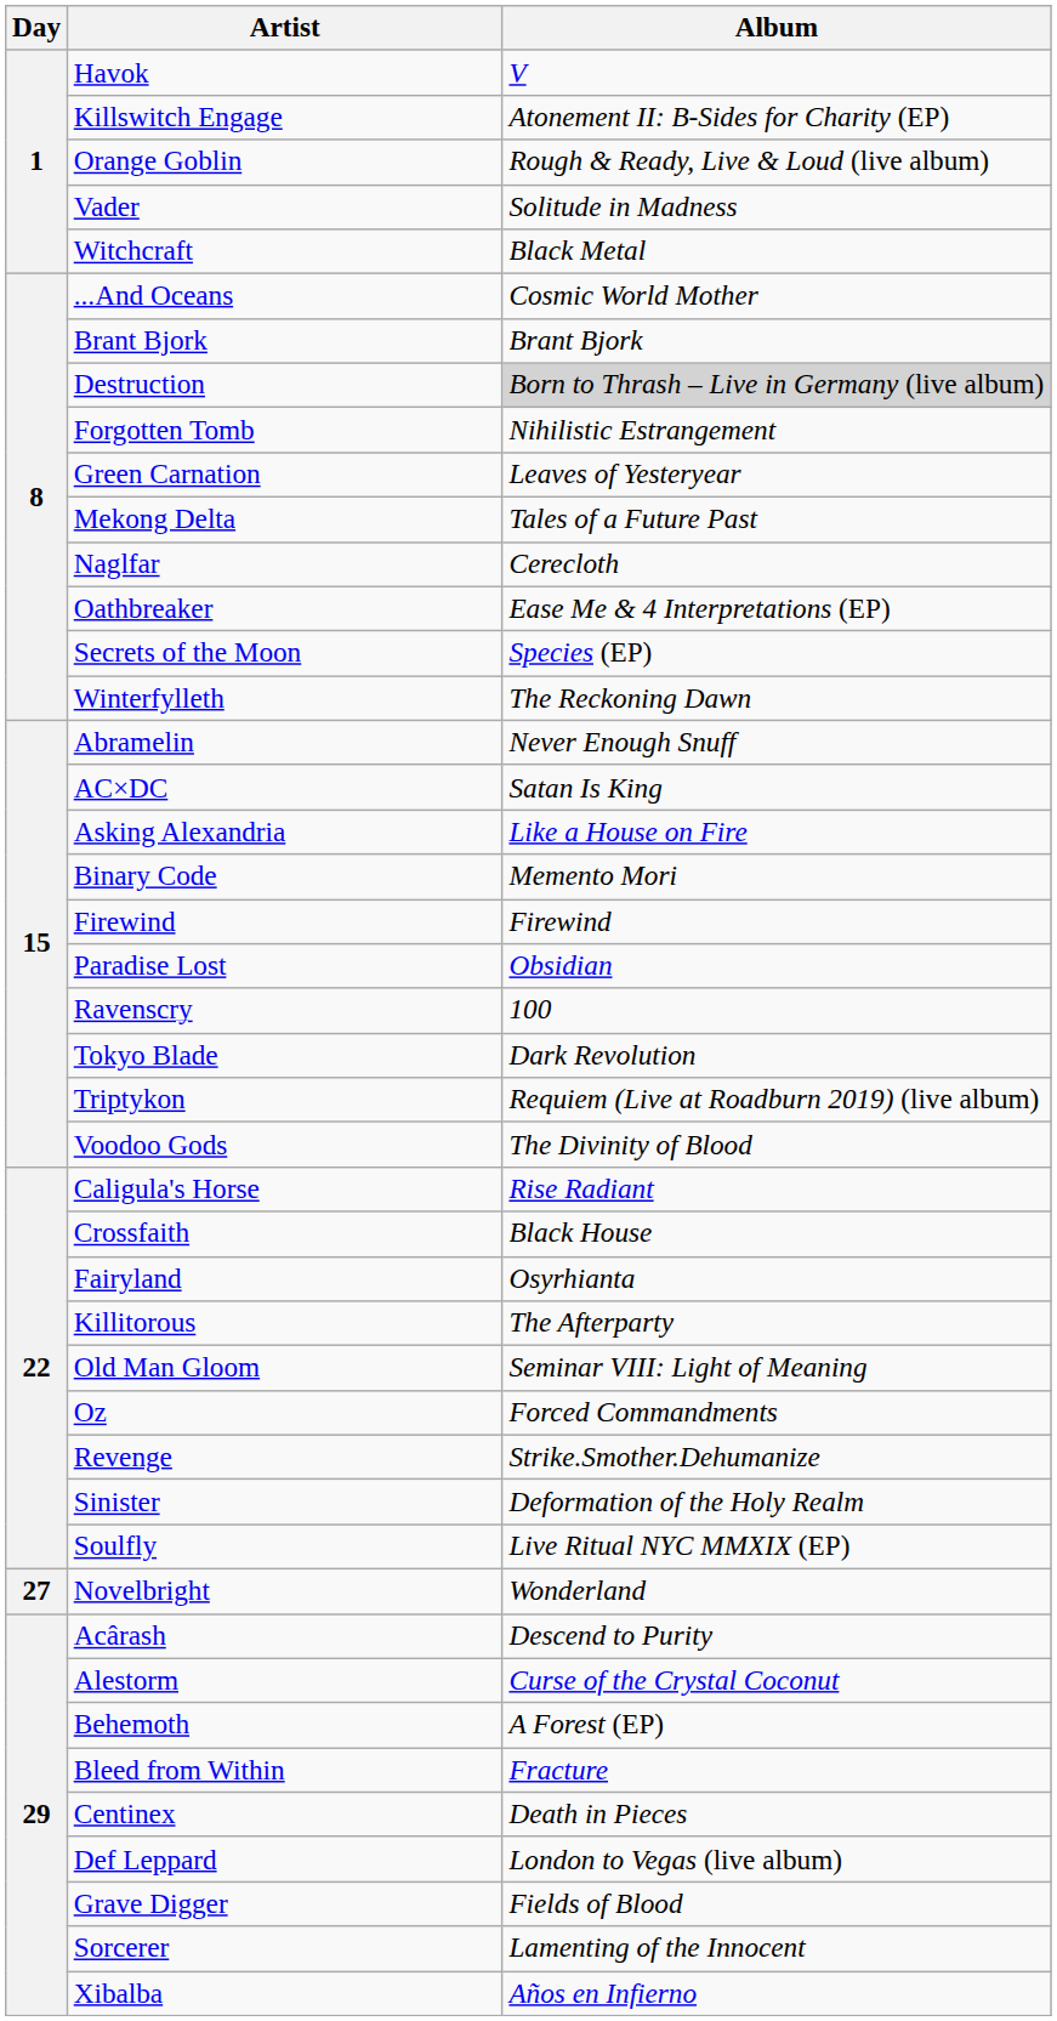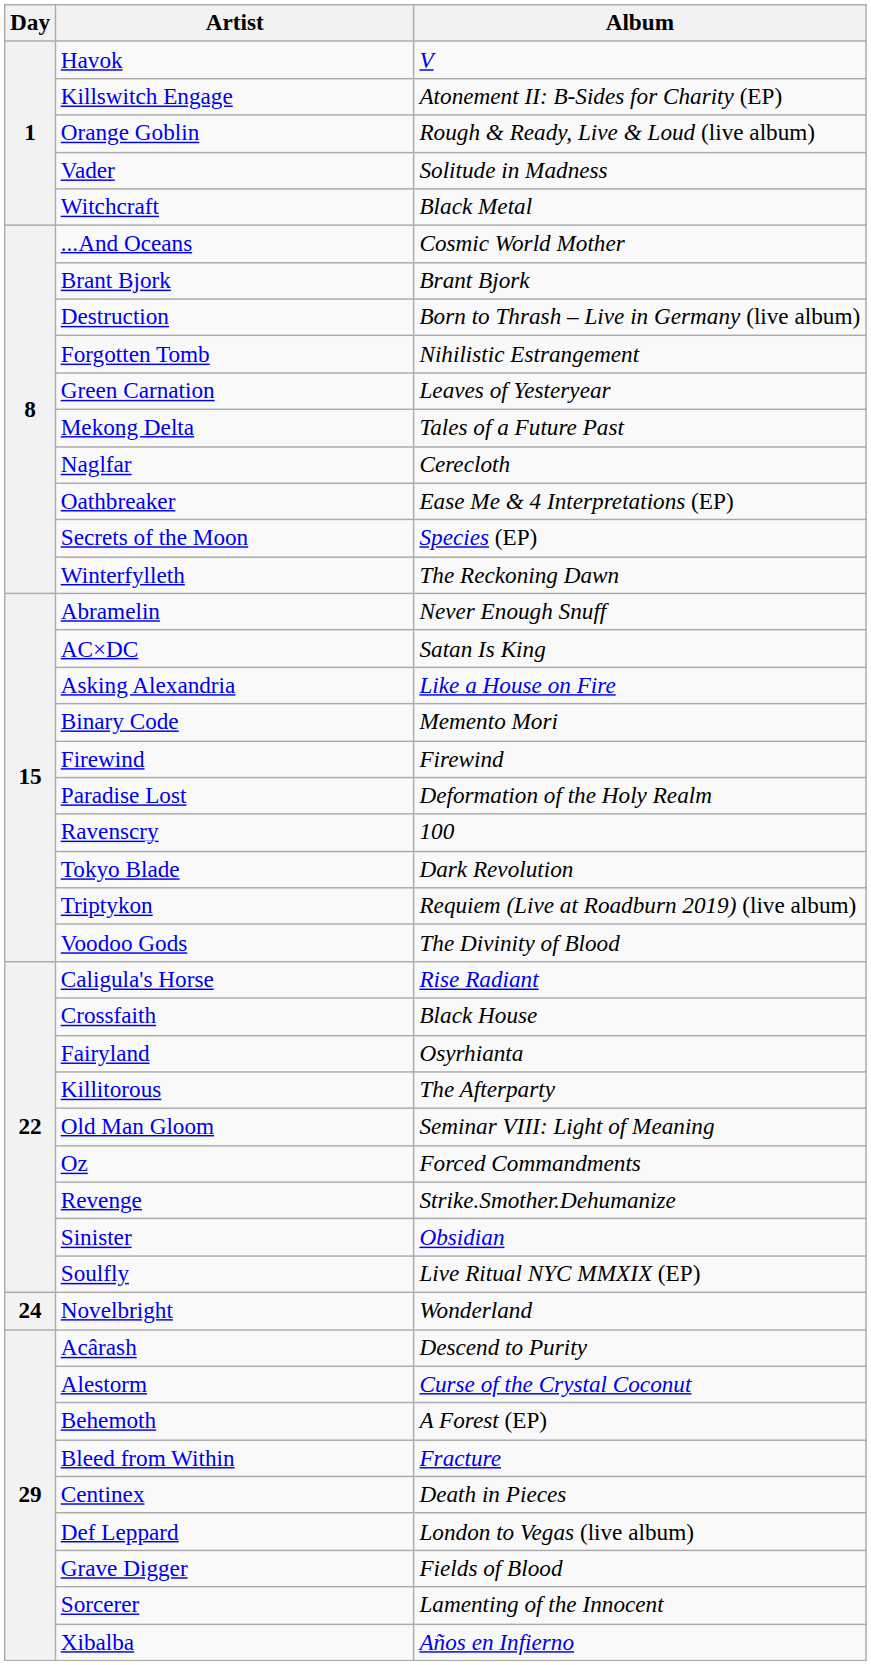Destruction | Album: lightgrey background -> no background
Paradise Lost | Album: Obsidian -> Deformation of the Holy Realm
Sinister | Album: Deformation of the Holy Realm -> Obsidian
Novelbright | Day: 27 -> 24
